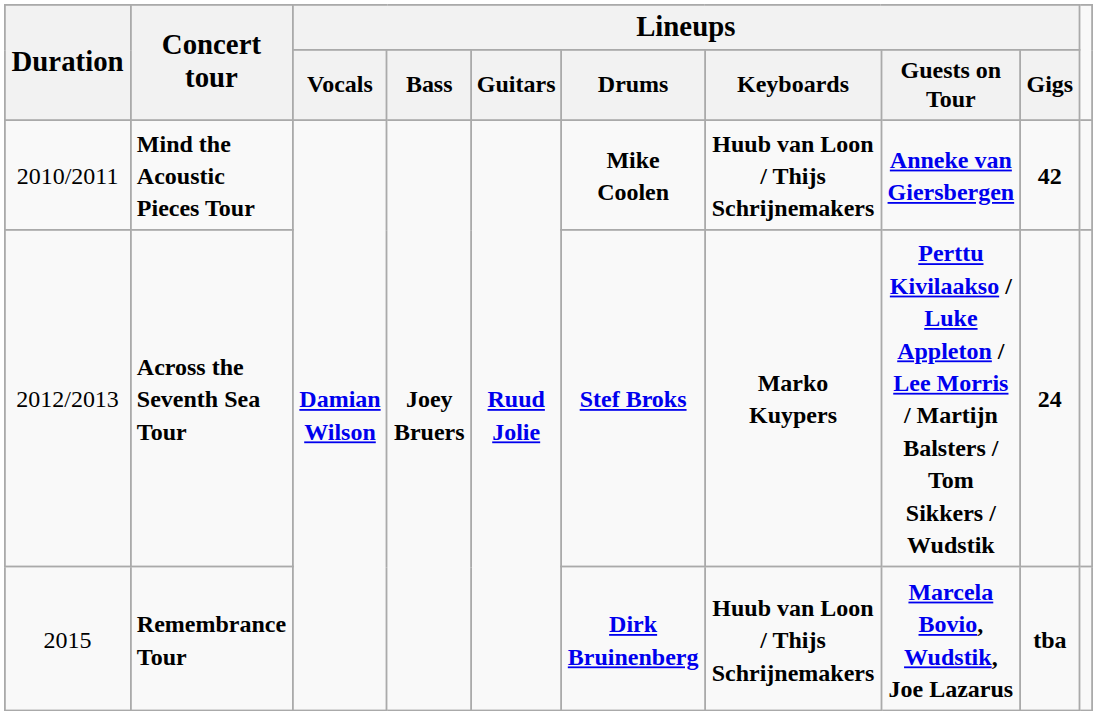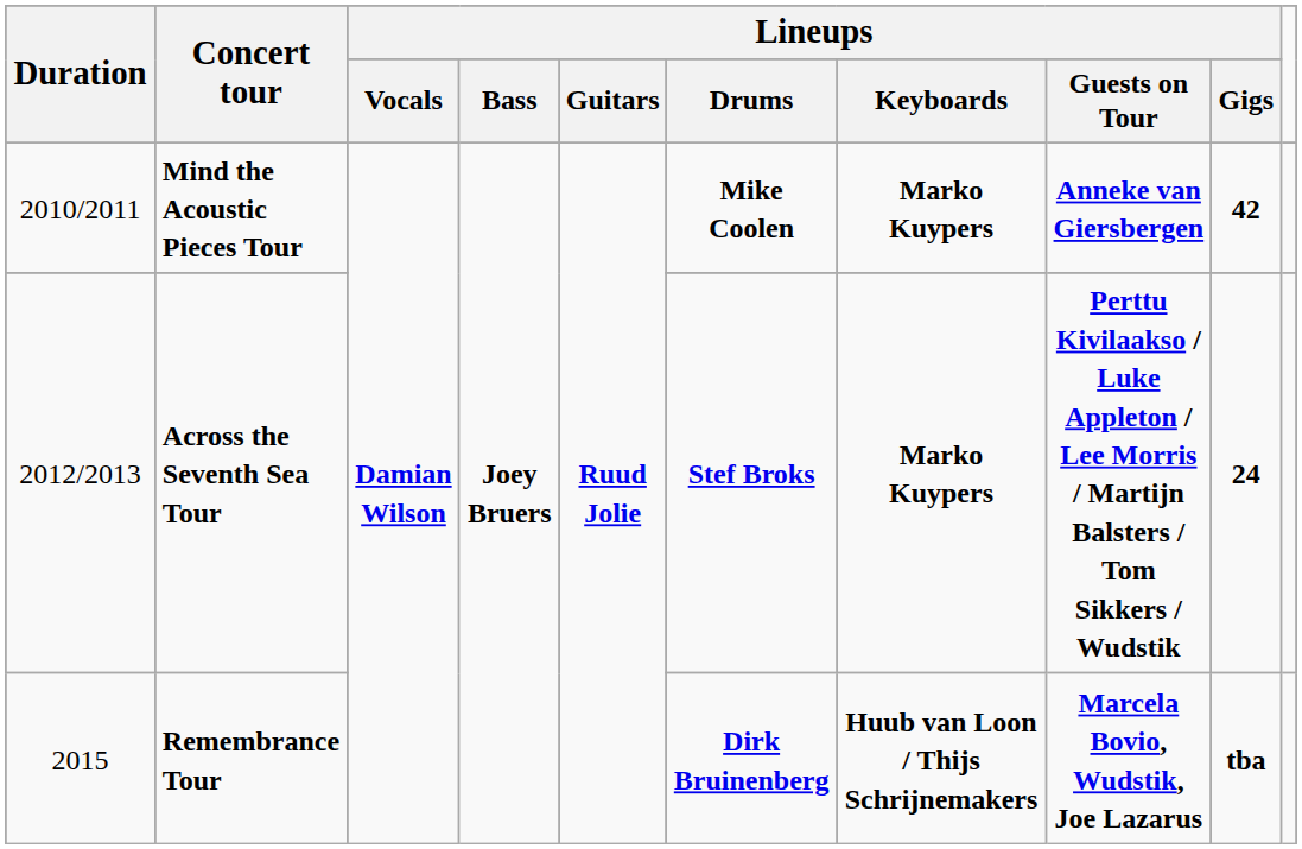Mind the Acoustic Pieces Tour | Lineups / Keyboards: Huub van Loon / Thijs Schrijnemakers -> Marko Kuypers
